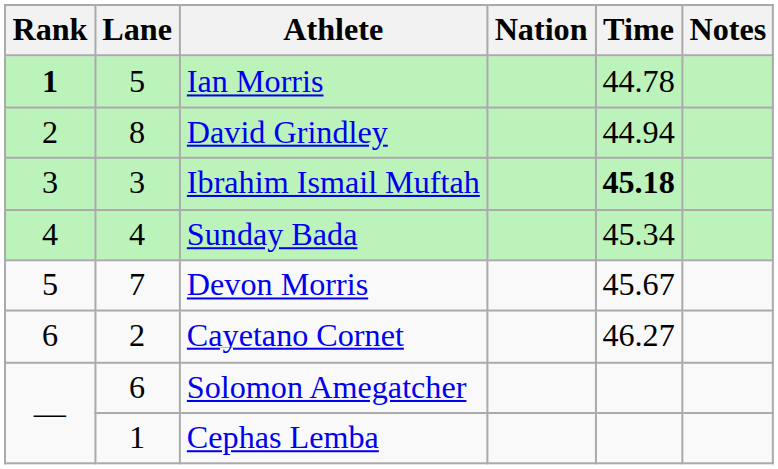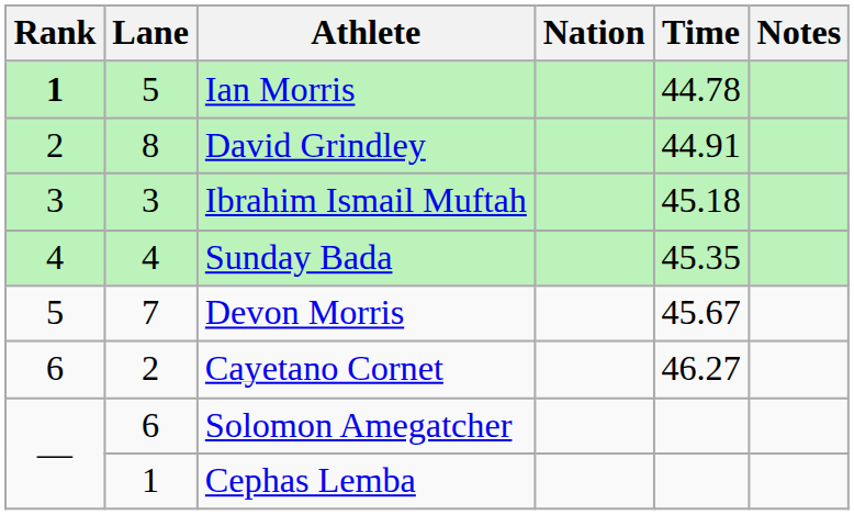David Grindley | Time: 44.94 -> 44.91
Ibrahim Ismail Muftah | Time: bold -> normal
Sunday Bada | Time: 45.34 -> 45.35
